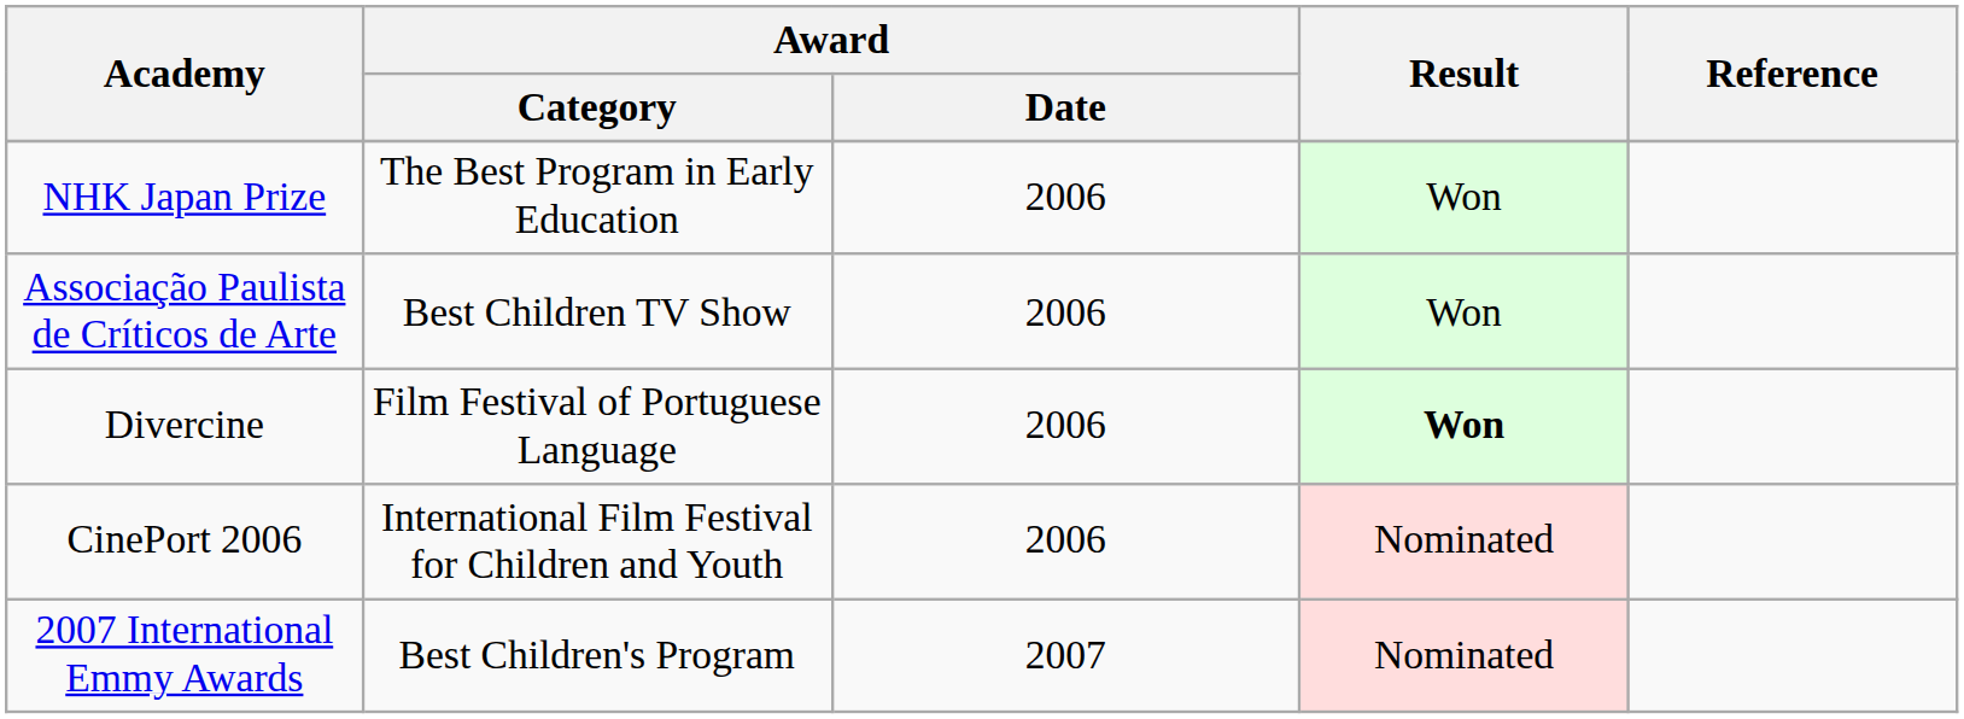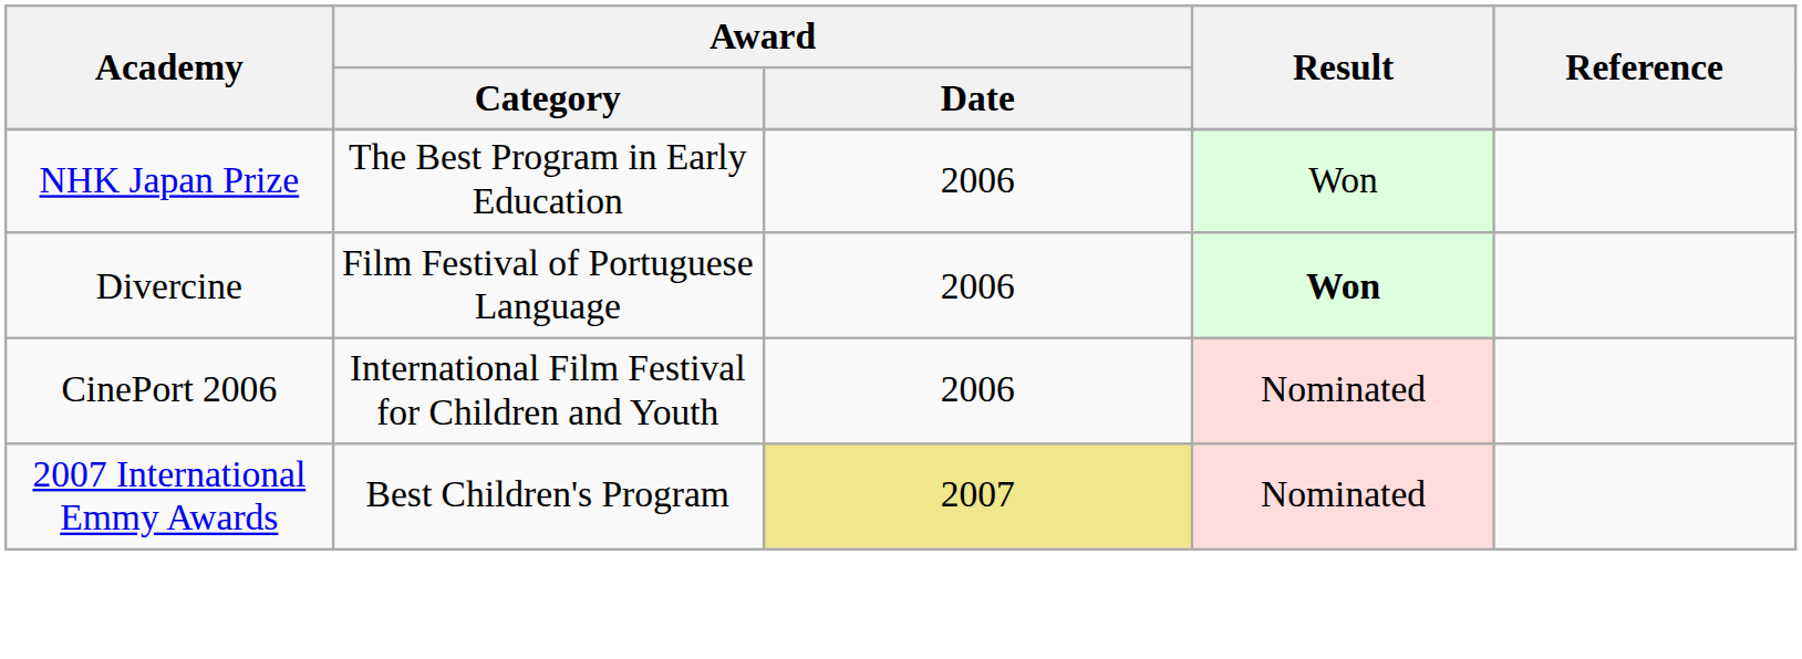- row: Associação Paulista de Críticos de Arte | Best Children TV Show | 2006 | Won
2007 International Emmy Awards | Award / Date: no background -> khaki background
